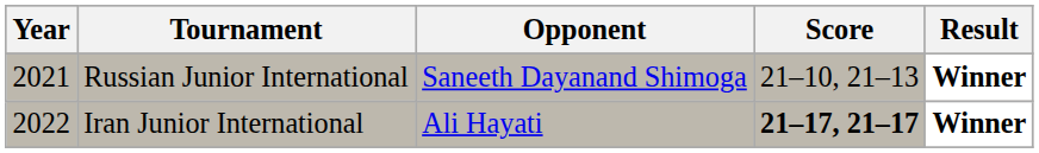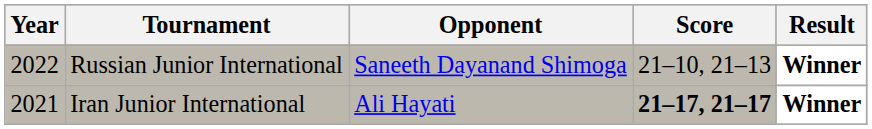Russian Junior International | Year: 2021 -> 2022
Iran Junior International | Year: 2022 -> 2021
